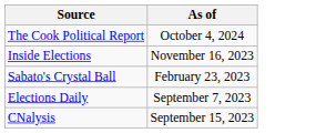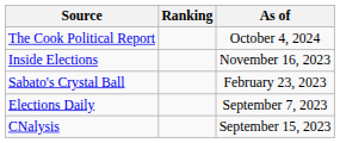+ column: Ranking
